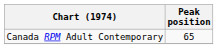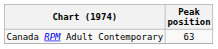Canada RPM Adult Contemporary | Peak position: 65 -> 63
